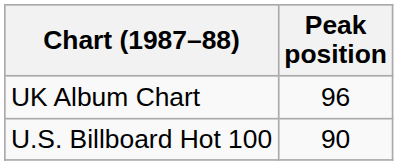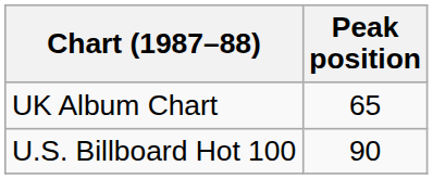UK Album Chart | Peak position: 96 -> 65
